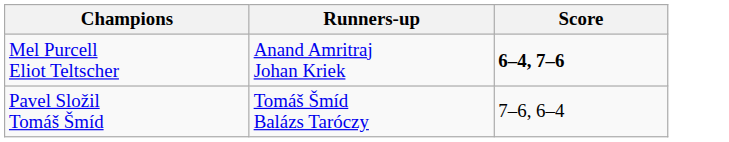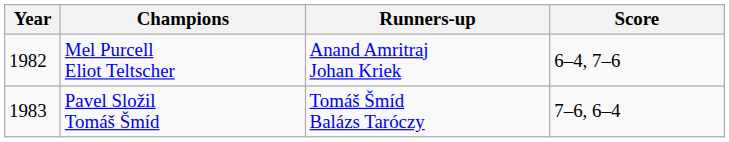+ column: Year | 1982 | 1983
Mel Purcell Eliot Teltscher | Score: bold -> normal
